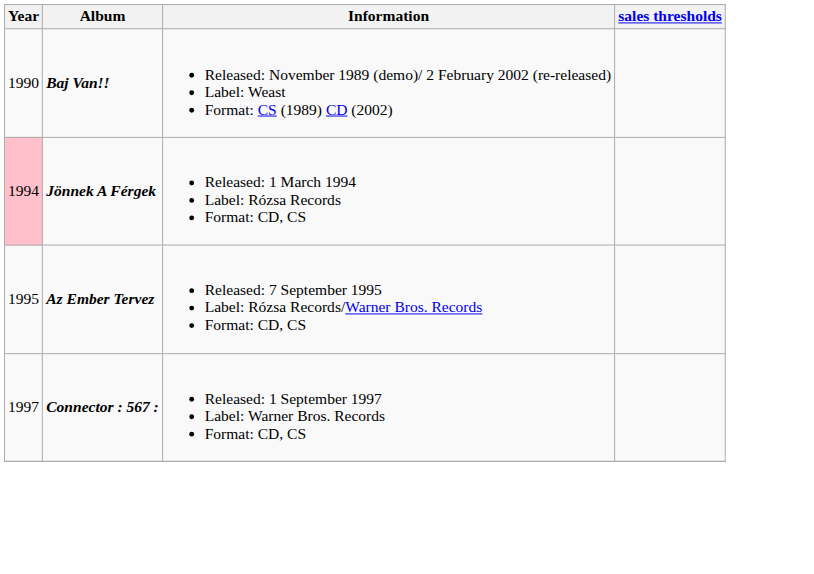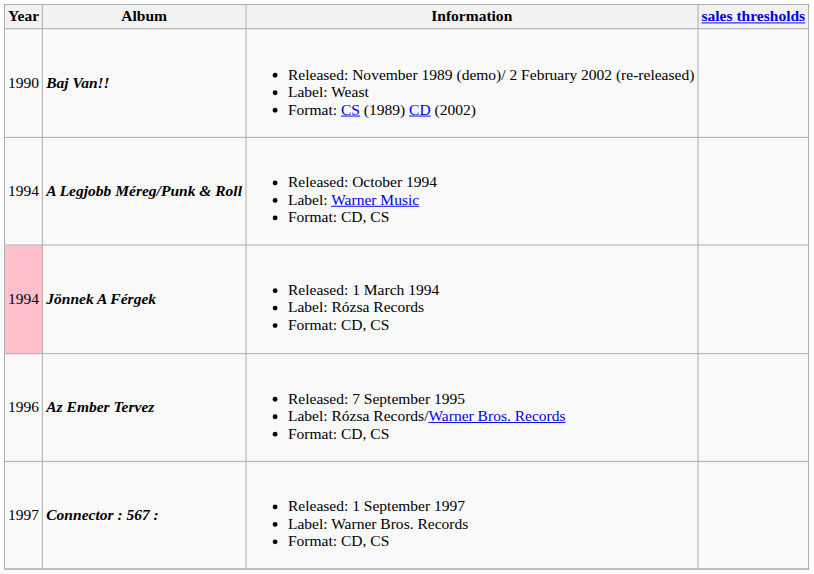+ row: 1994 | A Legjobb Méreg/Punk & Roll | Released: October 1994 Label: Warner Music Format: CD, CS
Az Ember Tervez | Year: 1995 -> 1996
